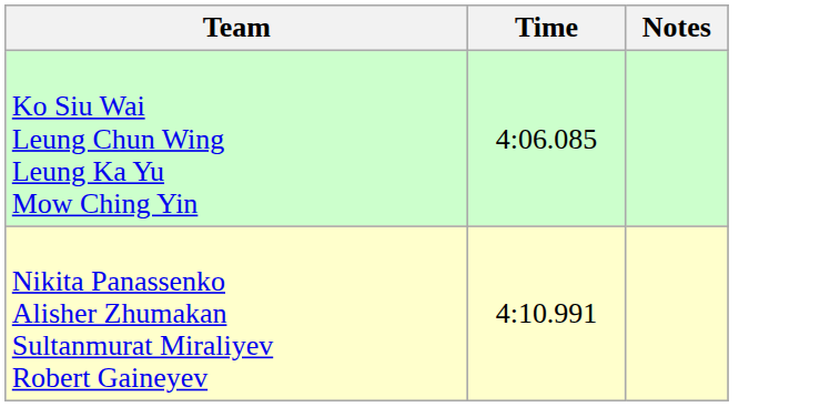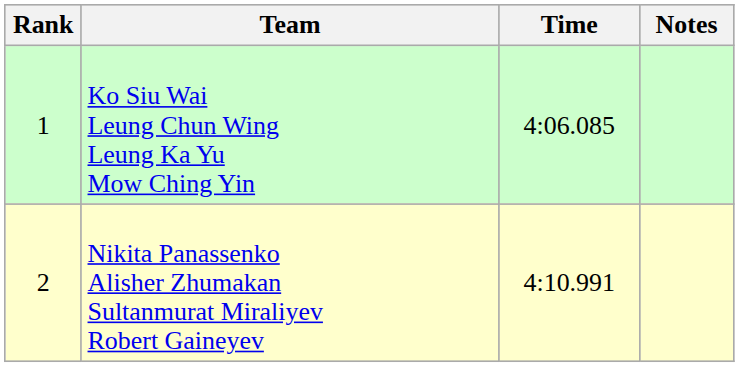+ column: Rank | 1 | 2
